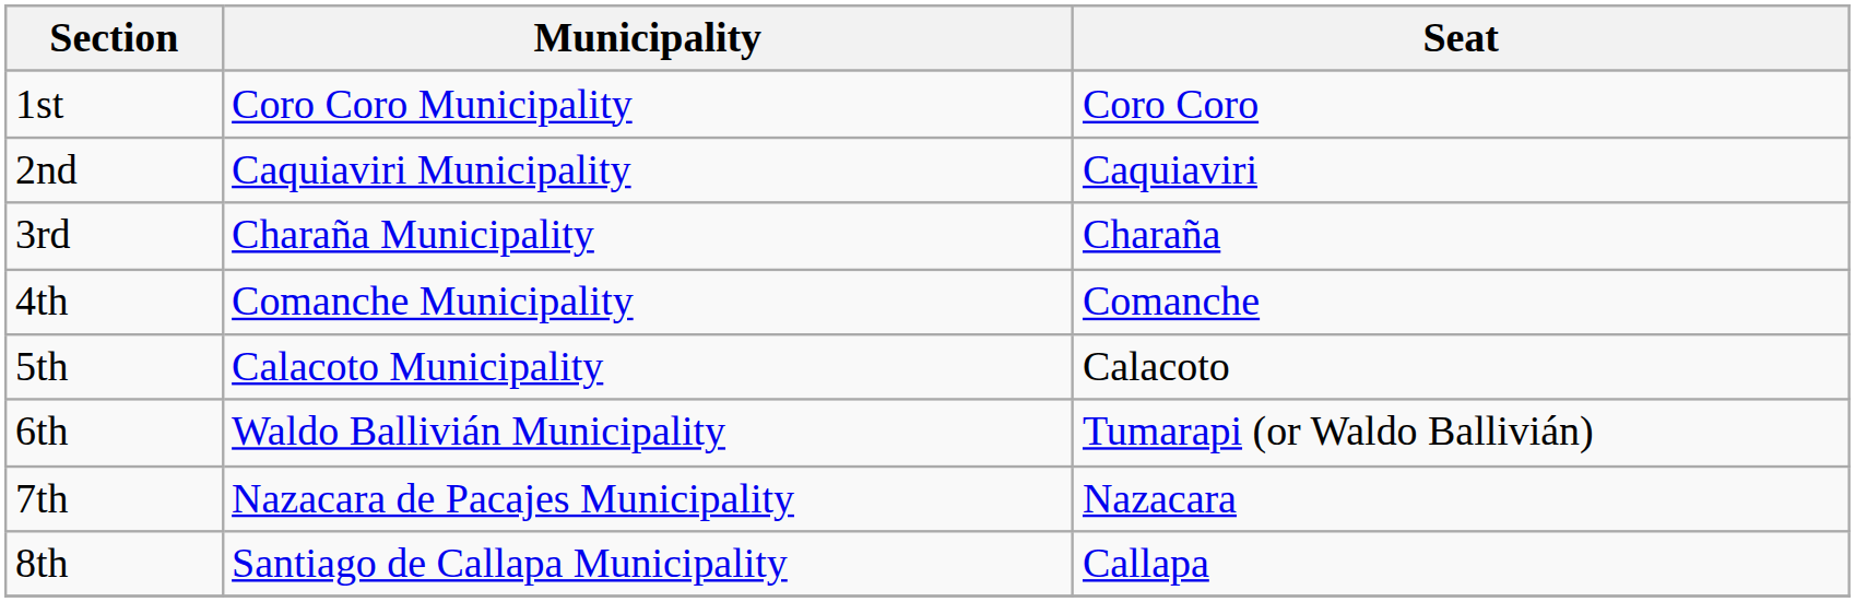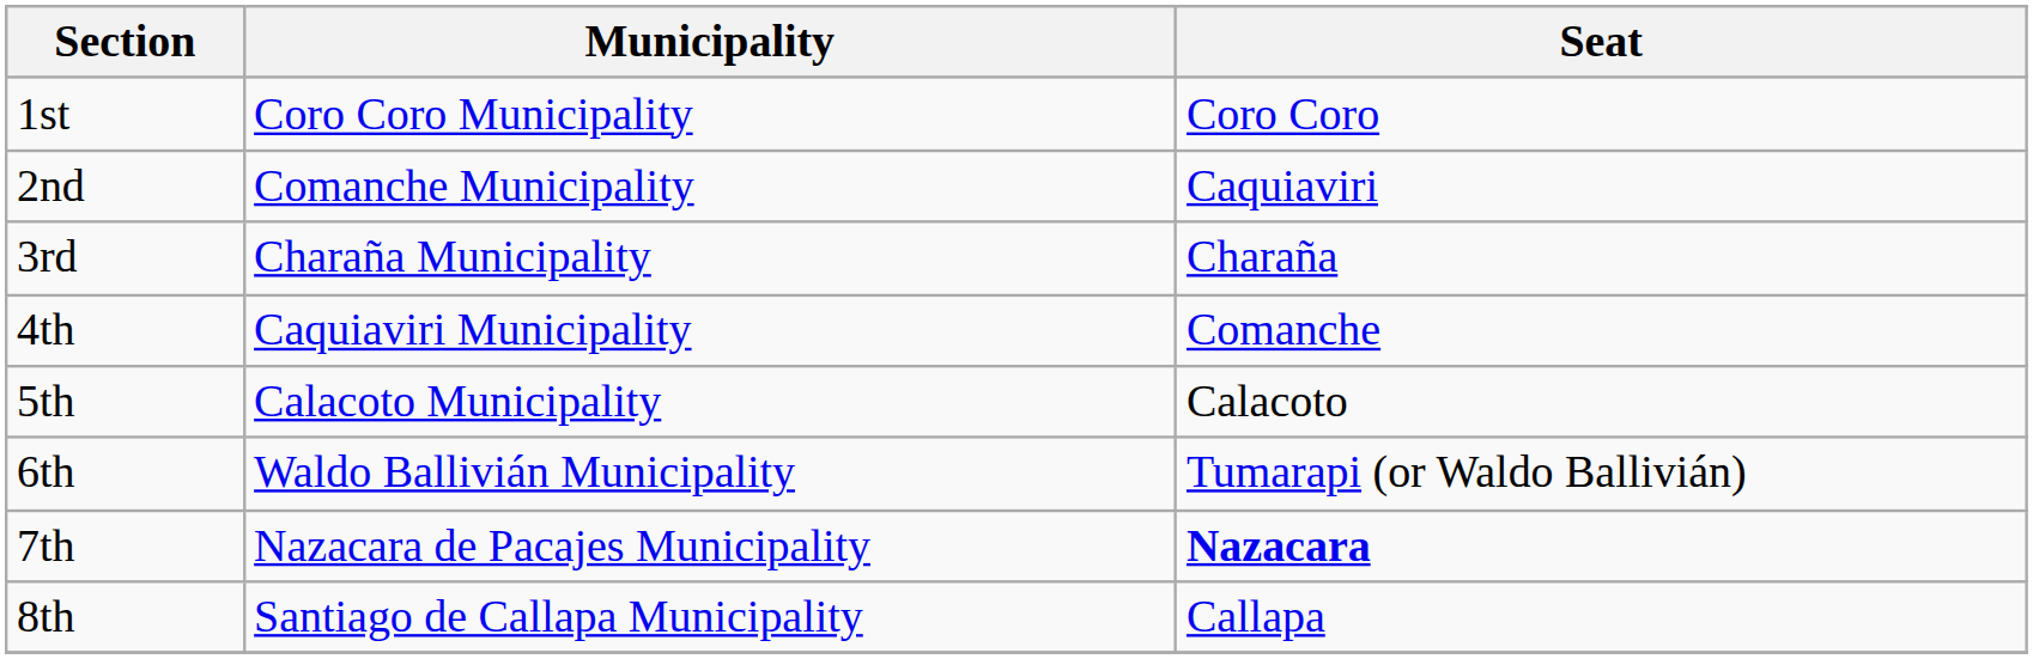2nd | Municipality: Caquiaviri Municipality -> Comanche Municipality
4th | Municipality: Comanche Municipality -> Caquiaviri Municipality
7th | Seat: normal -> bold
